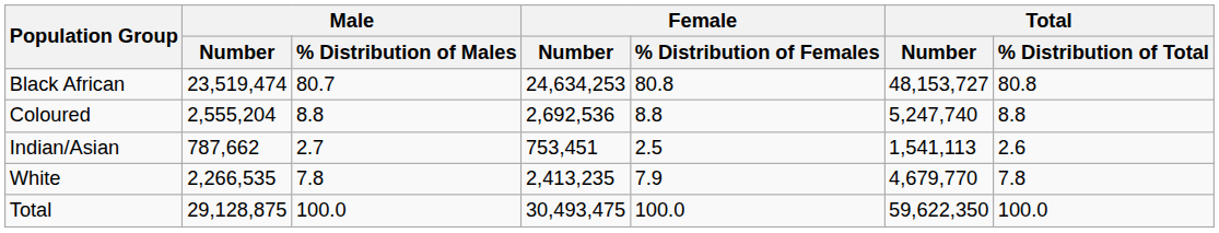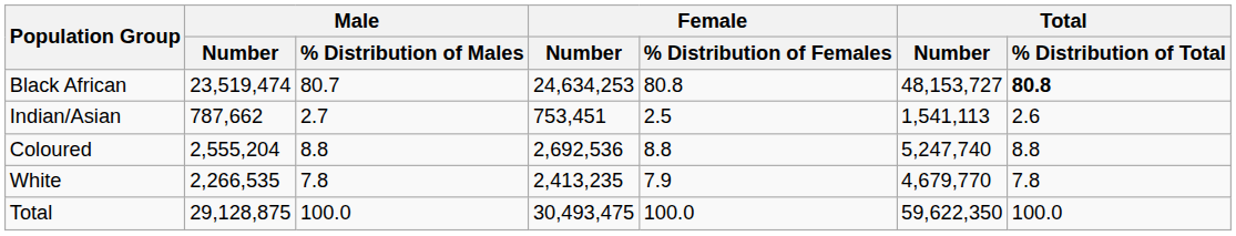Black African | Total / % Distribution of Total: normal -> bold
rows swapped: Coloured <-> Indian/Asian
